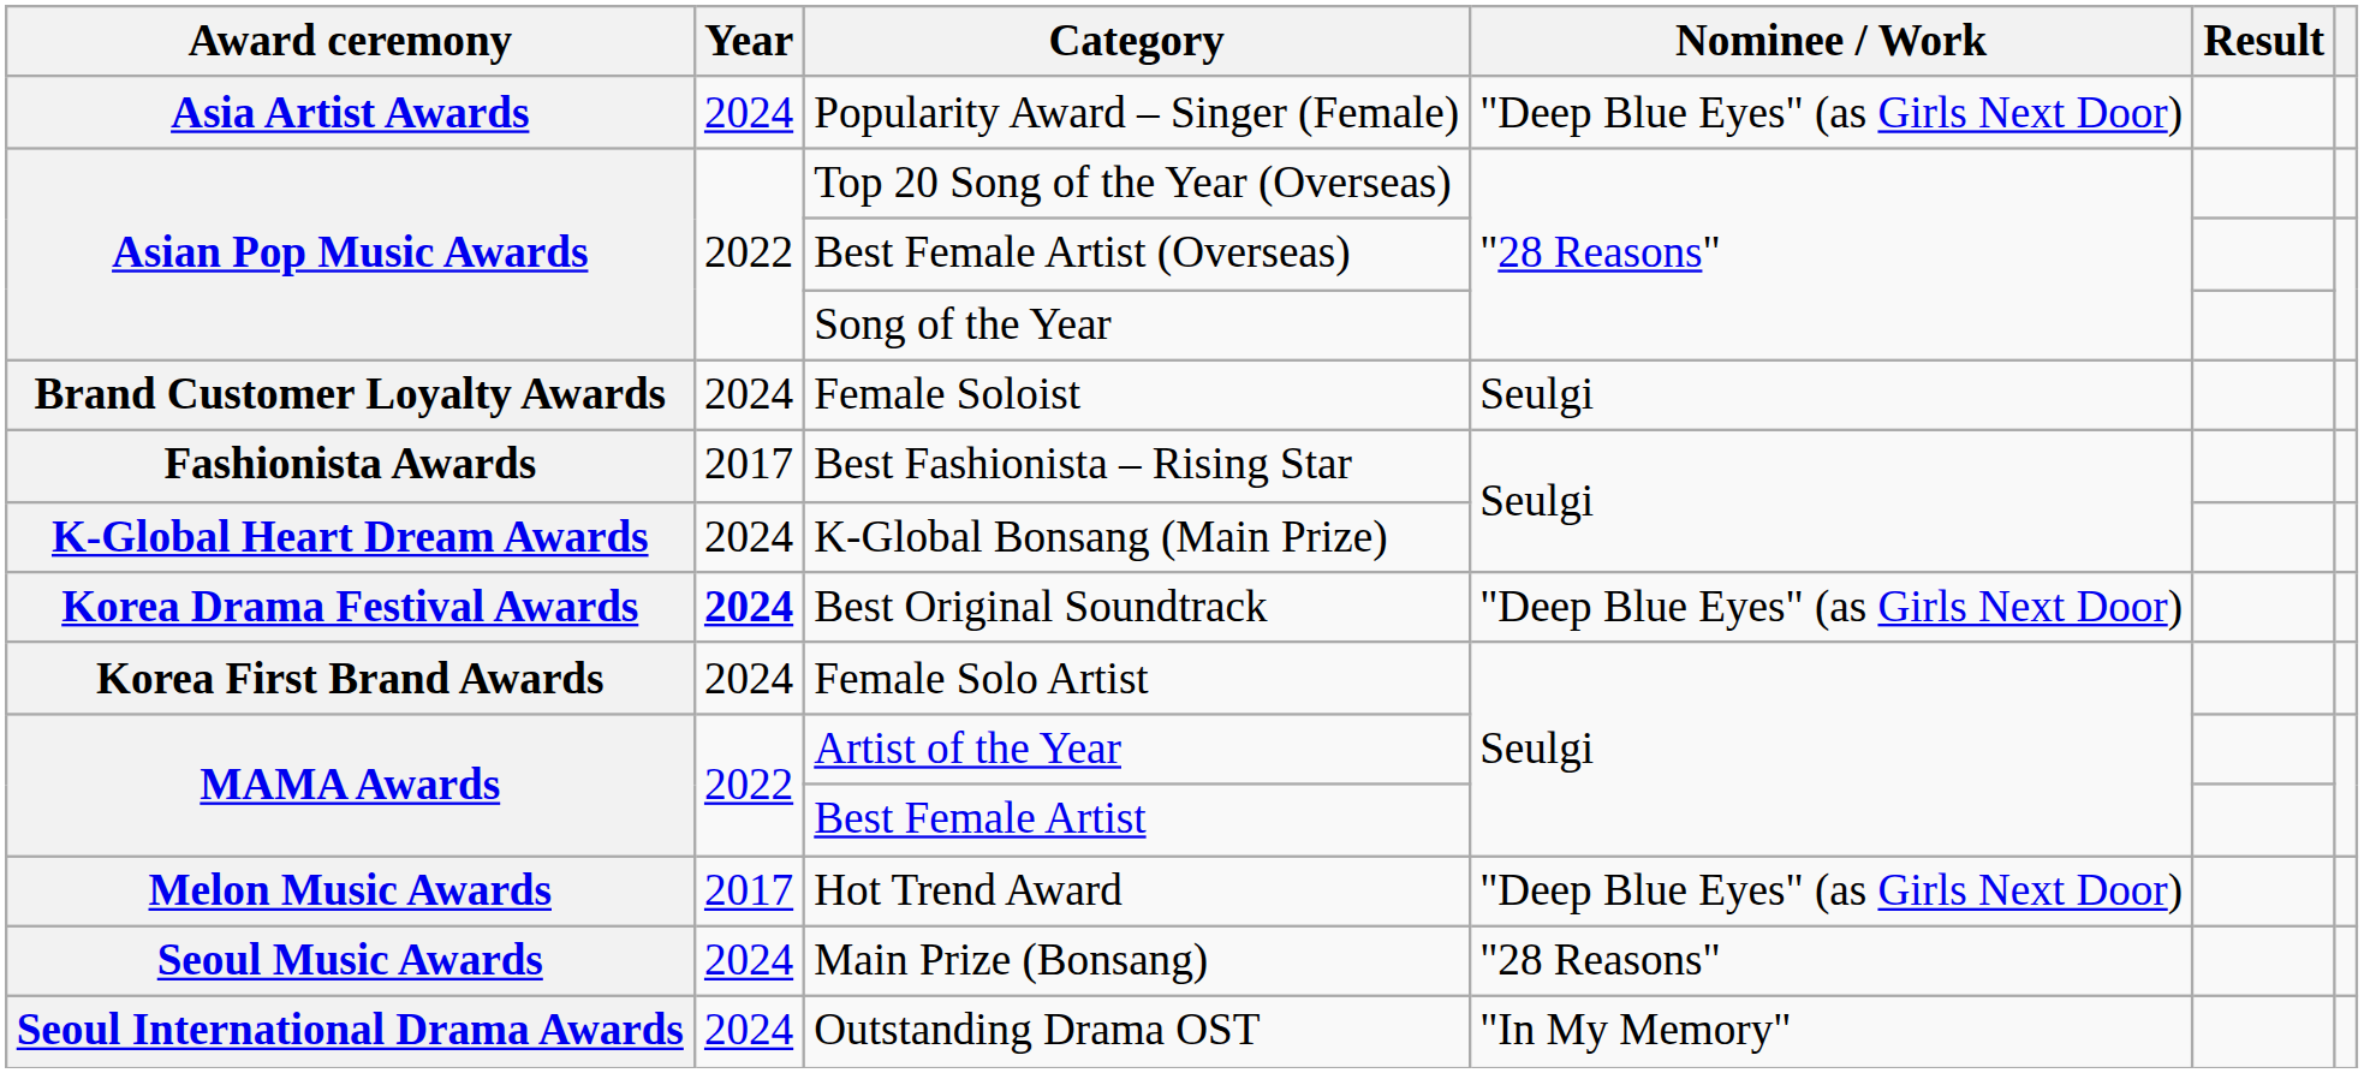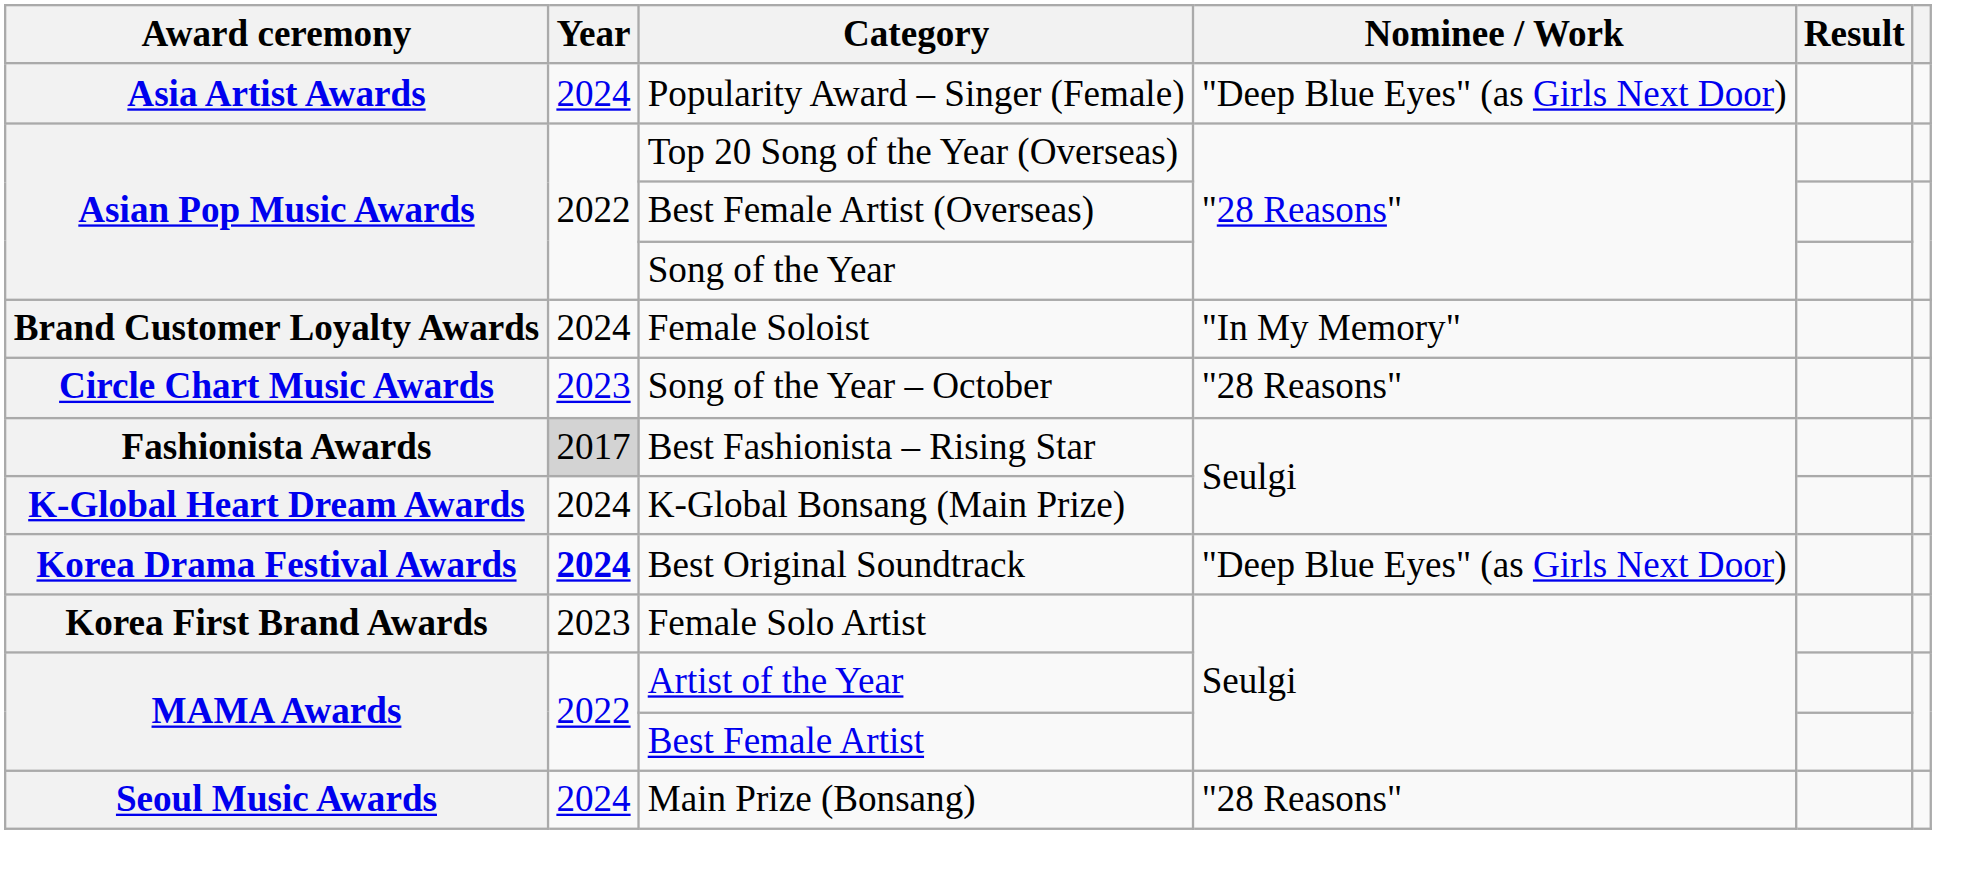Female Soloist | Nominee / Work: Seulgi -> "In My Memory"
+ row: Circle Chart Music Awards | 2023 | Song of the Year – October | "28 Reasons"
Best Fashionista – Rising Star | Year: no background -> lightgrey background
Female Solo Artist | Year: 2024 -> 2023
- row: Melon Music Awards | 2017 | Hot Trend Award | "Deep Blue Eyes" (as Girls Next Door)
- row: Seoul International Drama Awards | 2024 | Outstanding Drama OST | "In My Memory"
